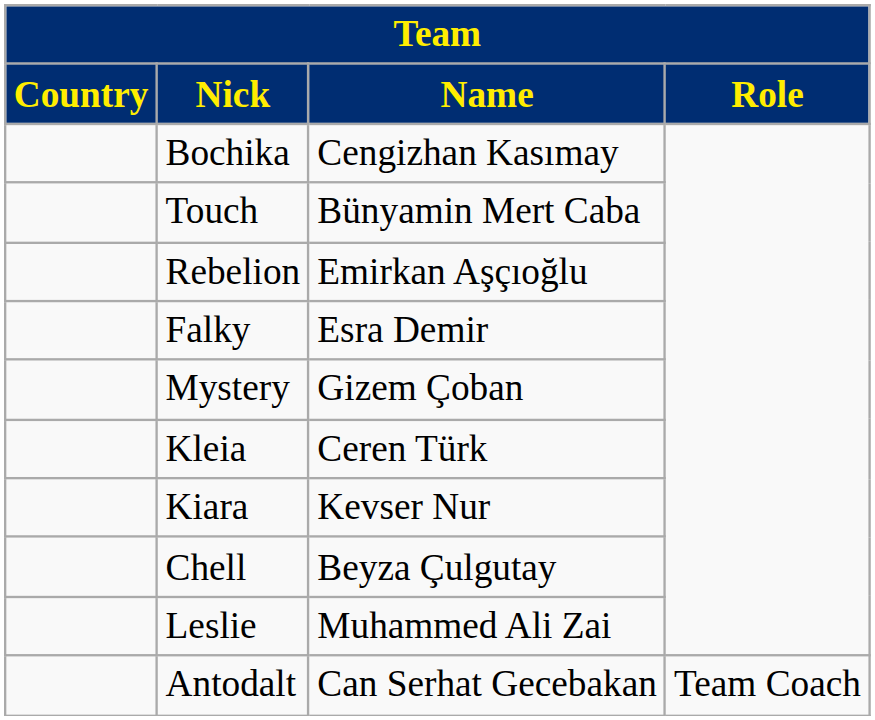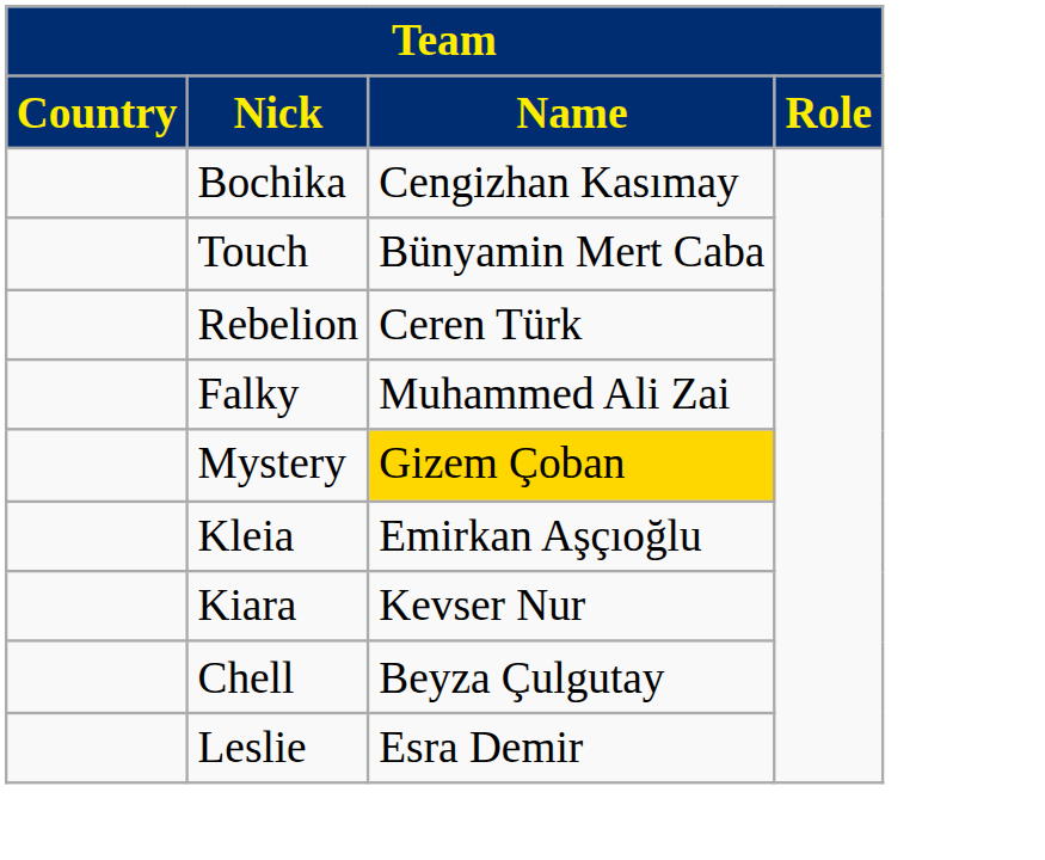Rebelion | Name: Emirkan Aşçıoğlu -> Ceren Türk
Falky | Name: Esra Demir -> Muhammed Ali Zai
Mystery | Name: no background -> gold background
Kleia | Name: Ceren Türk -> Emirkan Aşçıoğlu
Leslie | Name: Muhammed Ali Zai -> Esra Demir
- row: Antodalt | Can Serhat Gecebakan | Team Coach
